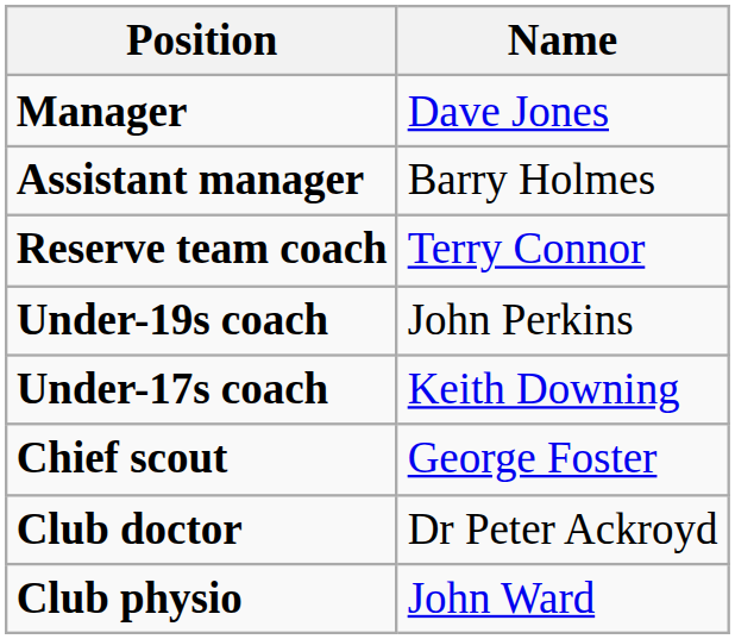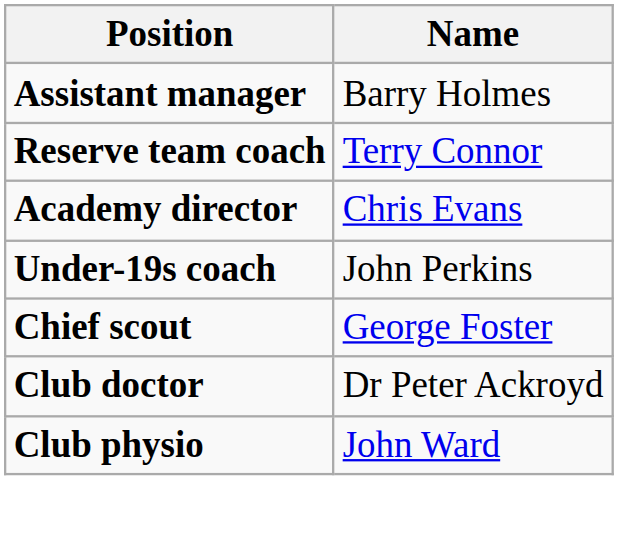- row: Manager | Dave Jones
+ row: Academy director | Chris Evans
- row: Under-17s coach | Keith Downing
